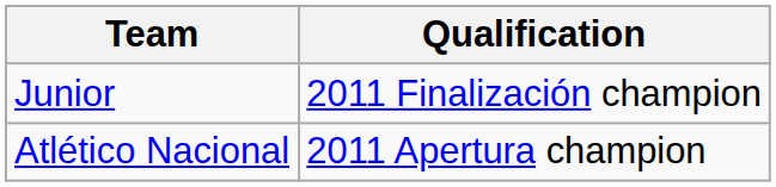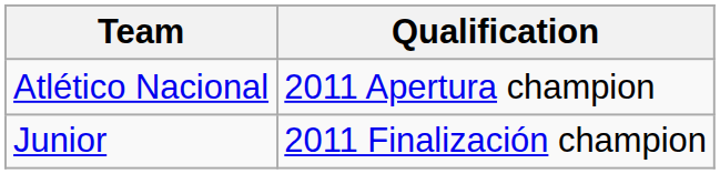rows swapped: Atlético Nacional <-> Junior
